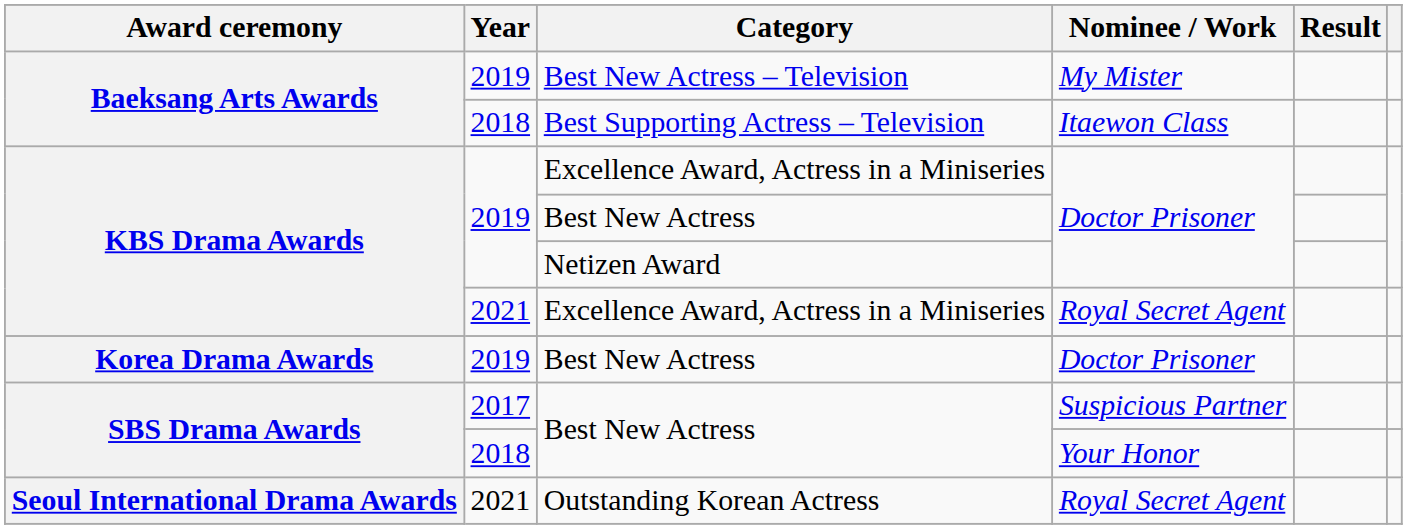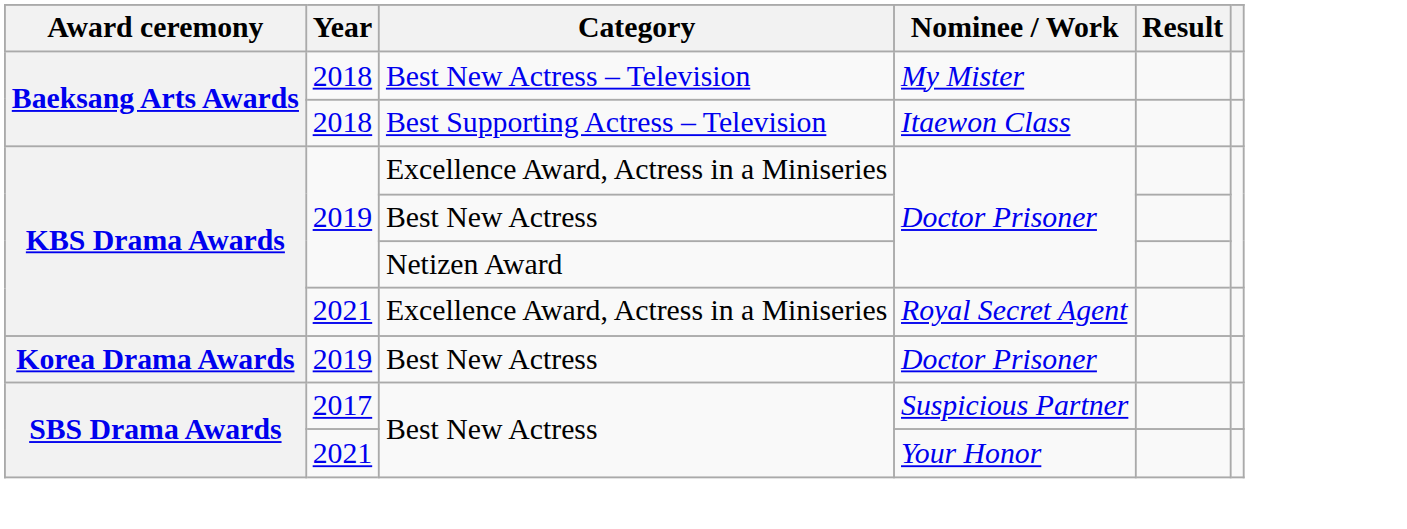Best New Actress – Television | Year: 2019 -> 2018
Best New Actress / Your Honor | Year: 2018 -> 2021
- row: Seoul International Drama Awards | 2021 | Outstanding Korean Actress | Royal Secret Agent
